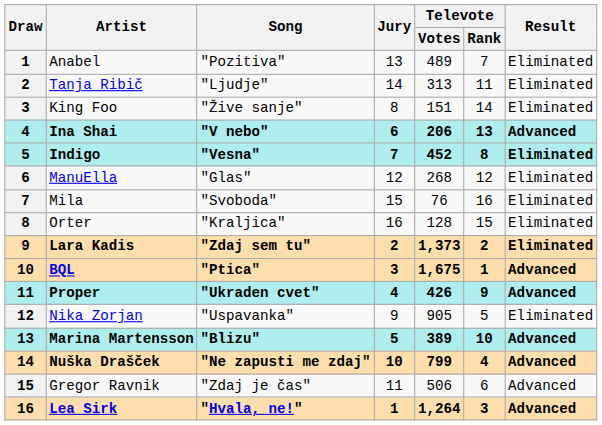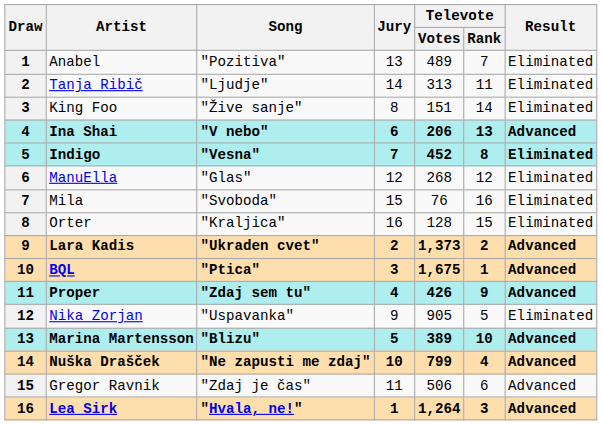Lara Kadis | Song: "Zdaj sem tu" -> "Ukraden cvet"
Lara Kadis | Result: Eliminated -> Advanced
Proper | Song: "Ukraden cvet" -> "Zdaj sem tu"
